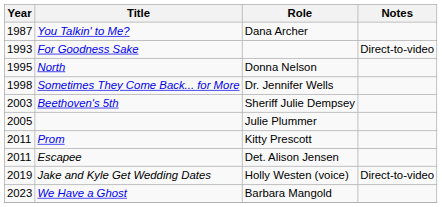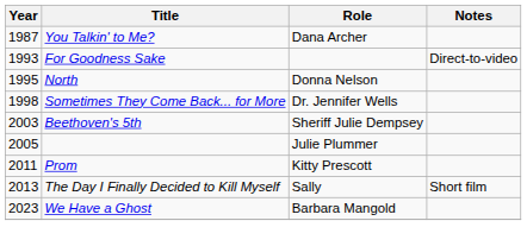- row: 2011 | Escapee | Det. Alison Jensen
+ row: 2013 | The Day I Finally Decided to Kill Myself | Sally | Short film
- row: 2019 | Jake and Kyle Get Wedding Dates | Holly Westen (voice) | Direct-to-video
